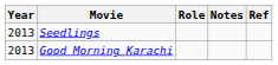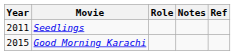Seedlings | Year: 2013 -> 2011
Good Morning Karachi | Year: 2013 -> 2015
